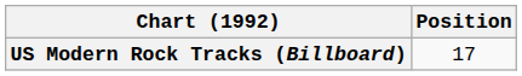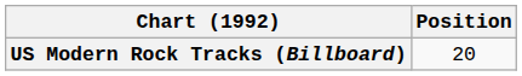US Modern Rock Tracks (Billboard) | Position: 17 -> 20
